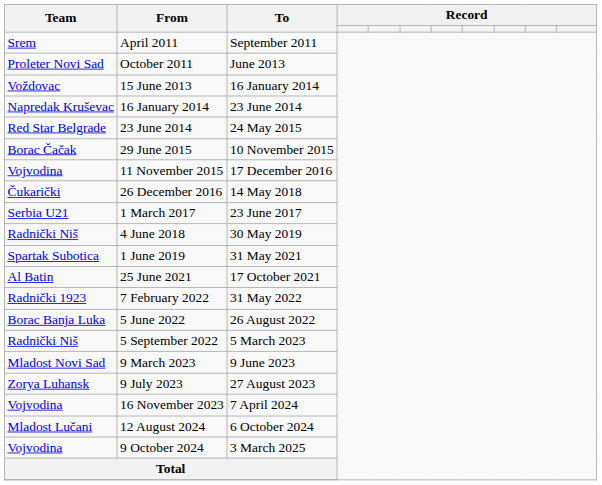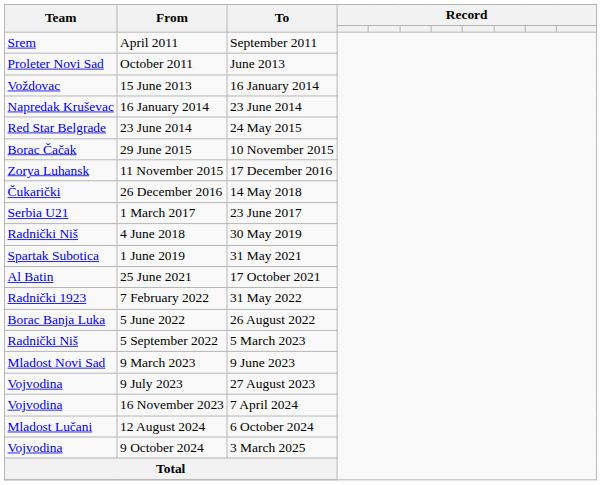11 November 2015 | Team: Vojvodina -> Zorya Luhansk
9 July 2023 | Team: Zorya Luhansk -> Vojvodina
